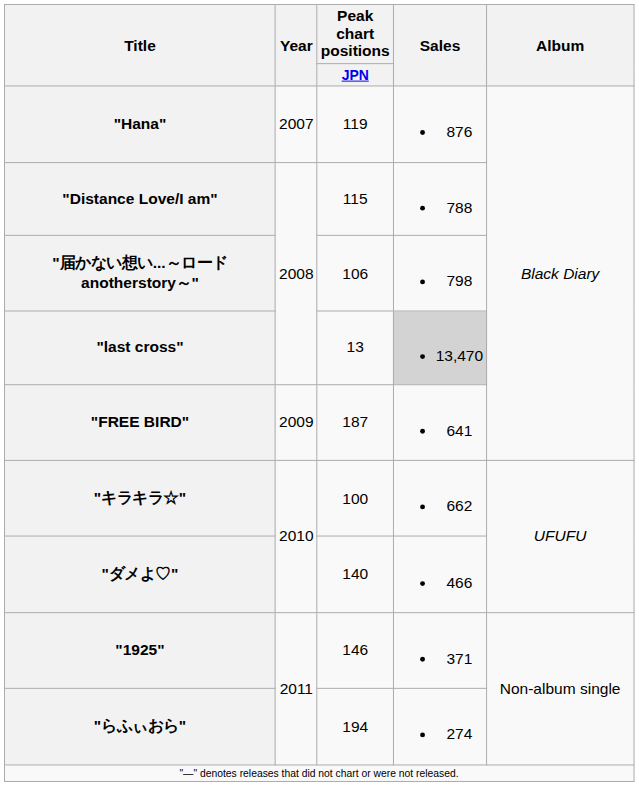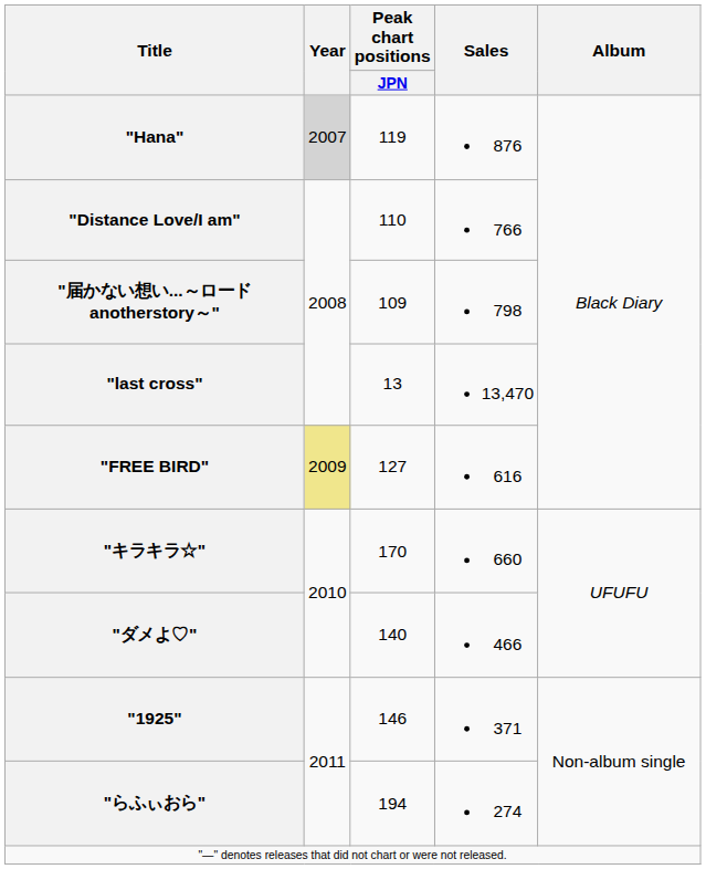"Hana" | Year: no background -> lightgrey background
"Distance Love/I am" | Peak chart positions / JPN: 115 -> 110
"Distance Love/I am" | Sales: 788 -> 766
"届かない想い...～ロードanotherstory～" | Peak chart positions / JPN: 106 -> 109
"last cross" | Sales: lightgrey background -> no background
"FREE BIRD" | Year: no background -> khaki background
"FREE BIRD" | Peak chart positions / JPN: 187 -> 127
"FREE BIRD" | Sales: 641 -> 616
"キラキラ☆" | Peak chart positions / JPN: 100 -> 170
"キラキラ☆" | Sales: 662 -> 660
